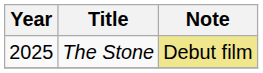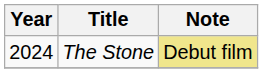The Stone | Year: 2025 -> 2024
